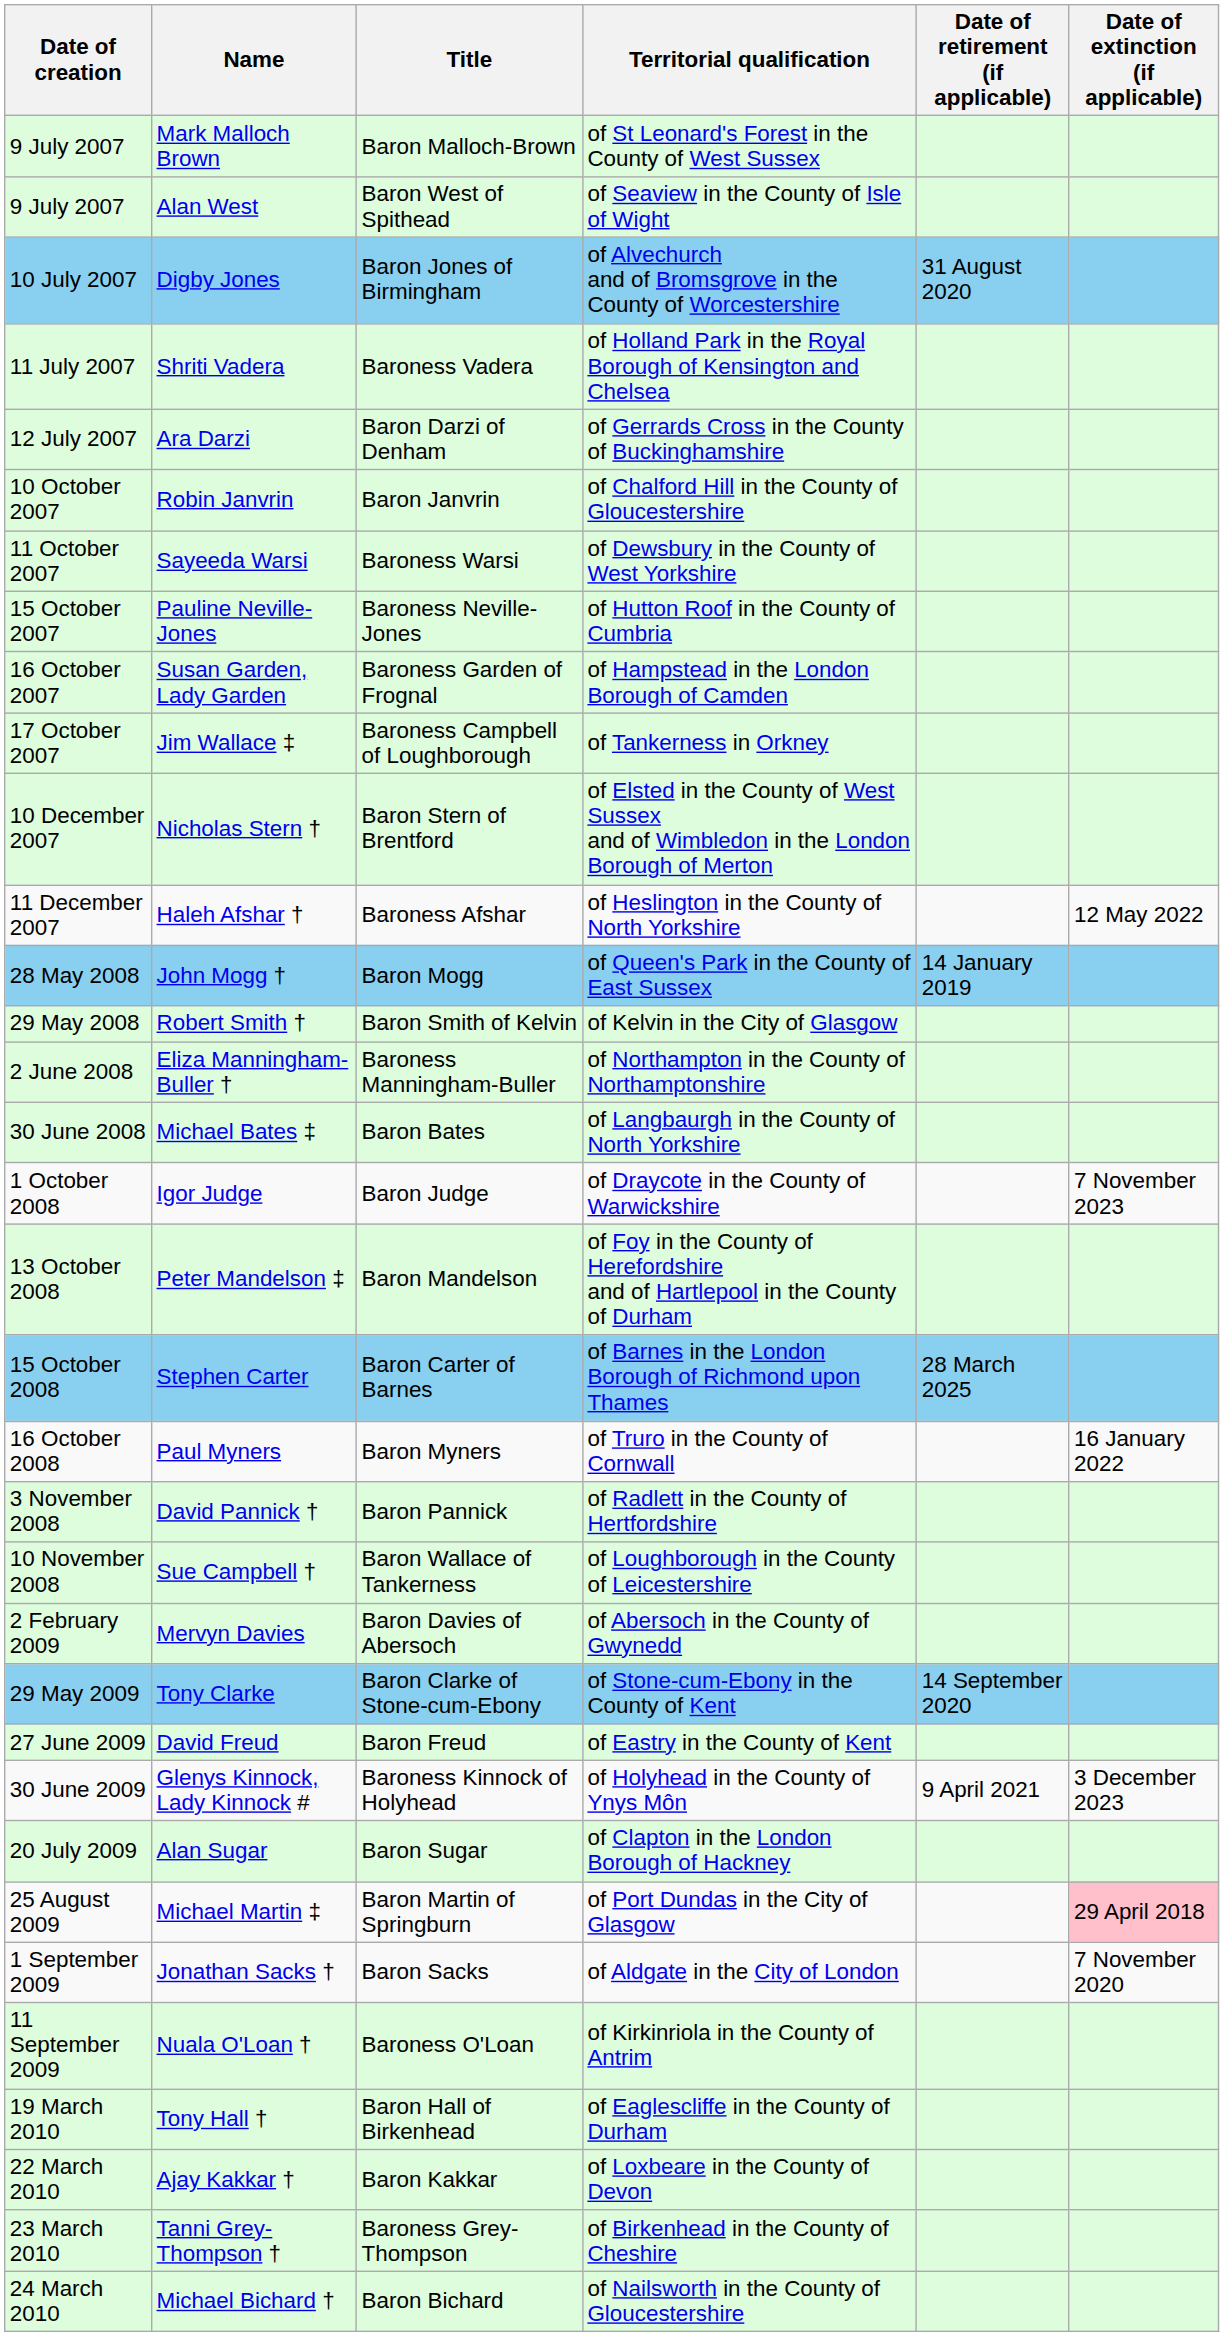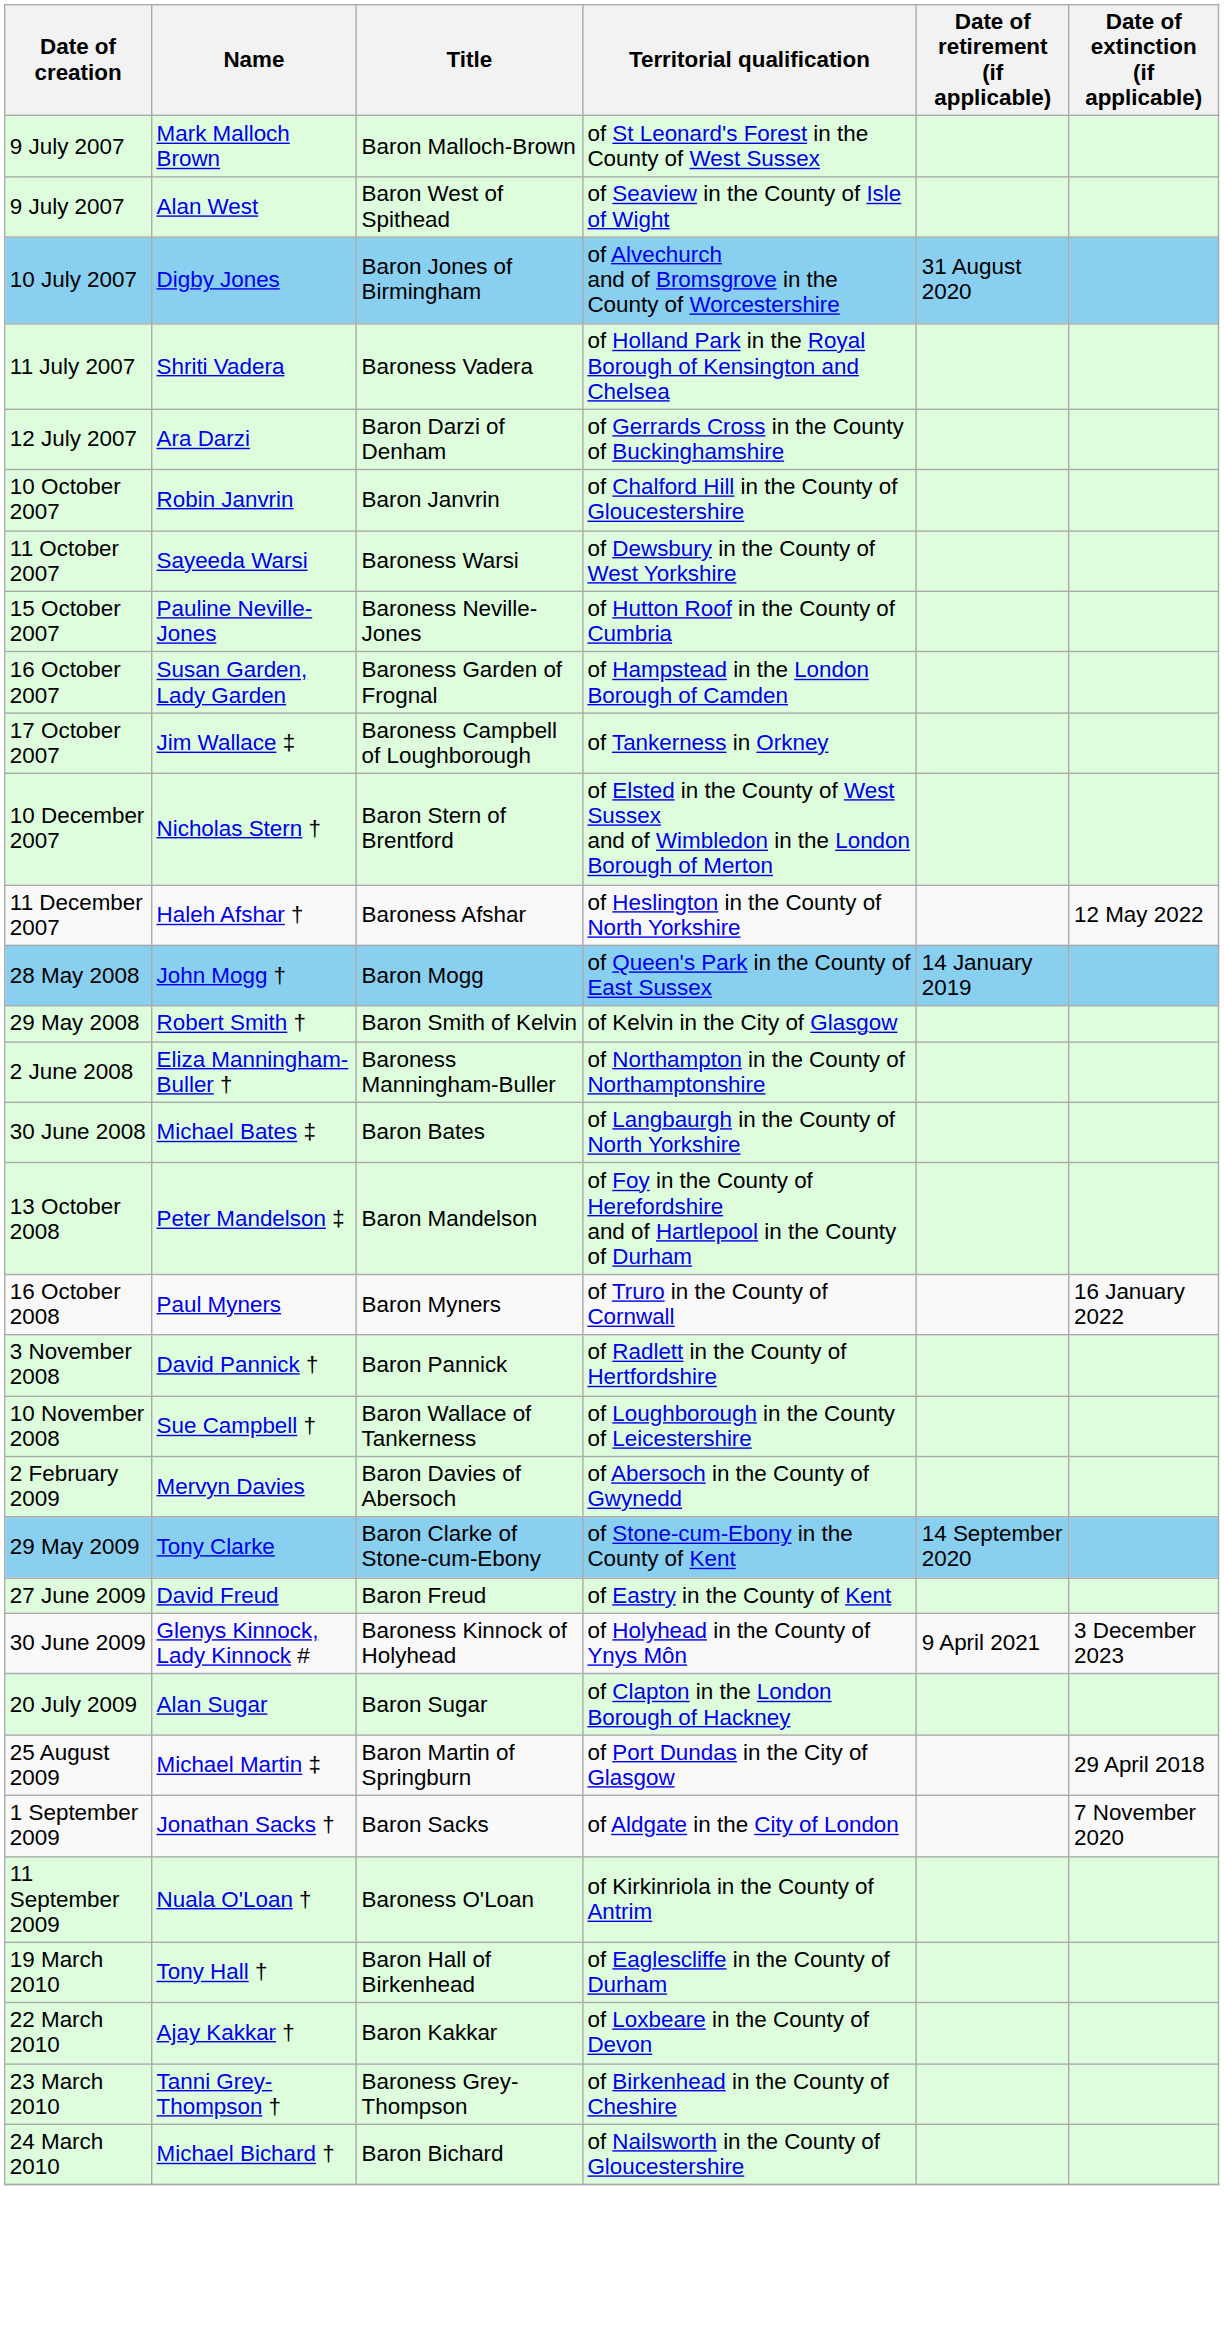- row: 1 October 2008 | Igor Judge | Baron Judge | of Draycote in the County of Warwickshire | 7 November 2023
- row: 15 October 2008 | Stephen Carter | Baron Carter of Barnes | of Barnes in the London Borough of Richmond upon Thames | 28 March 2025
Michael Martin ‡ | Date of extinction (if applicable): pink background -> no background
